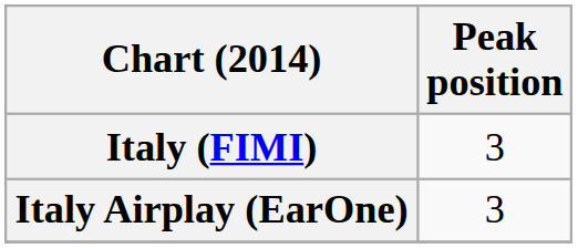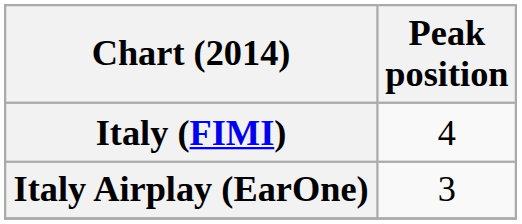Italy (FIMI) | Peak position: 3 -> 4
